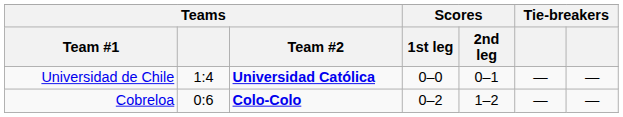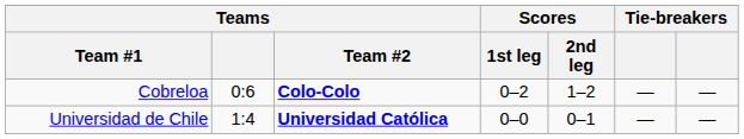rows swapped: Universidad de Chile <-> Cobreloa
